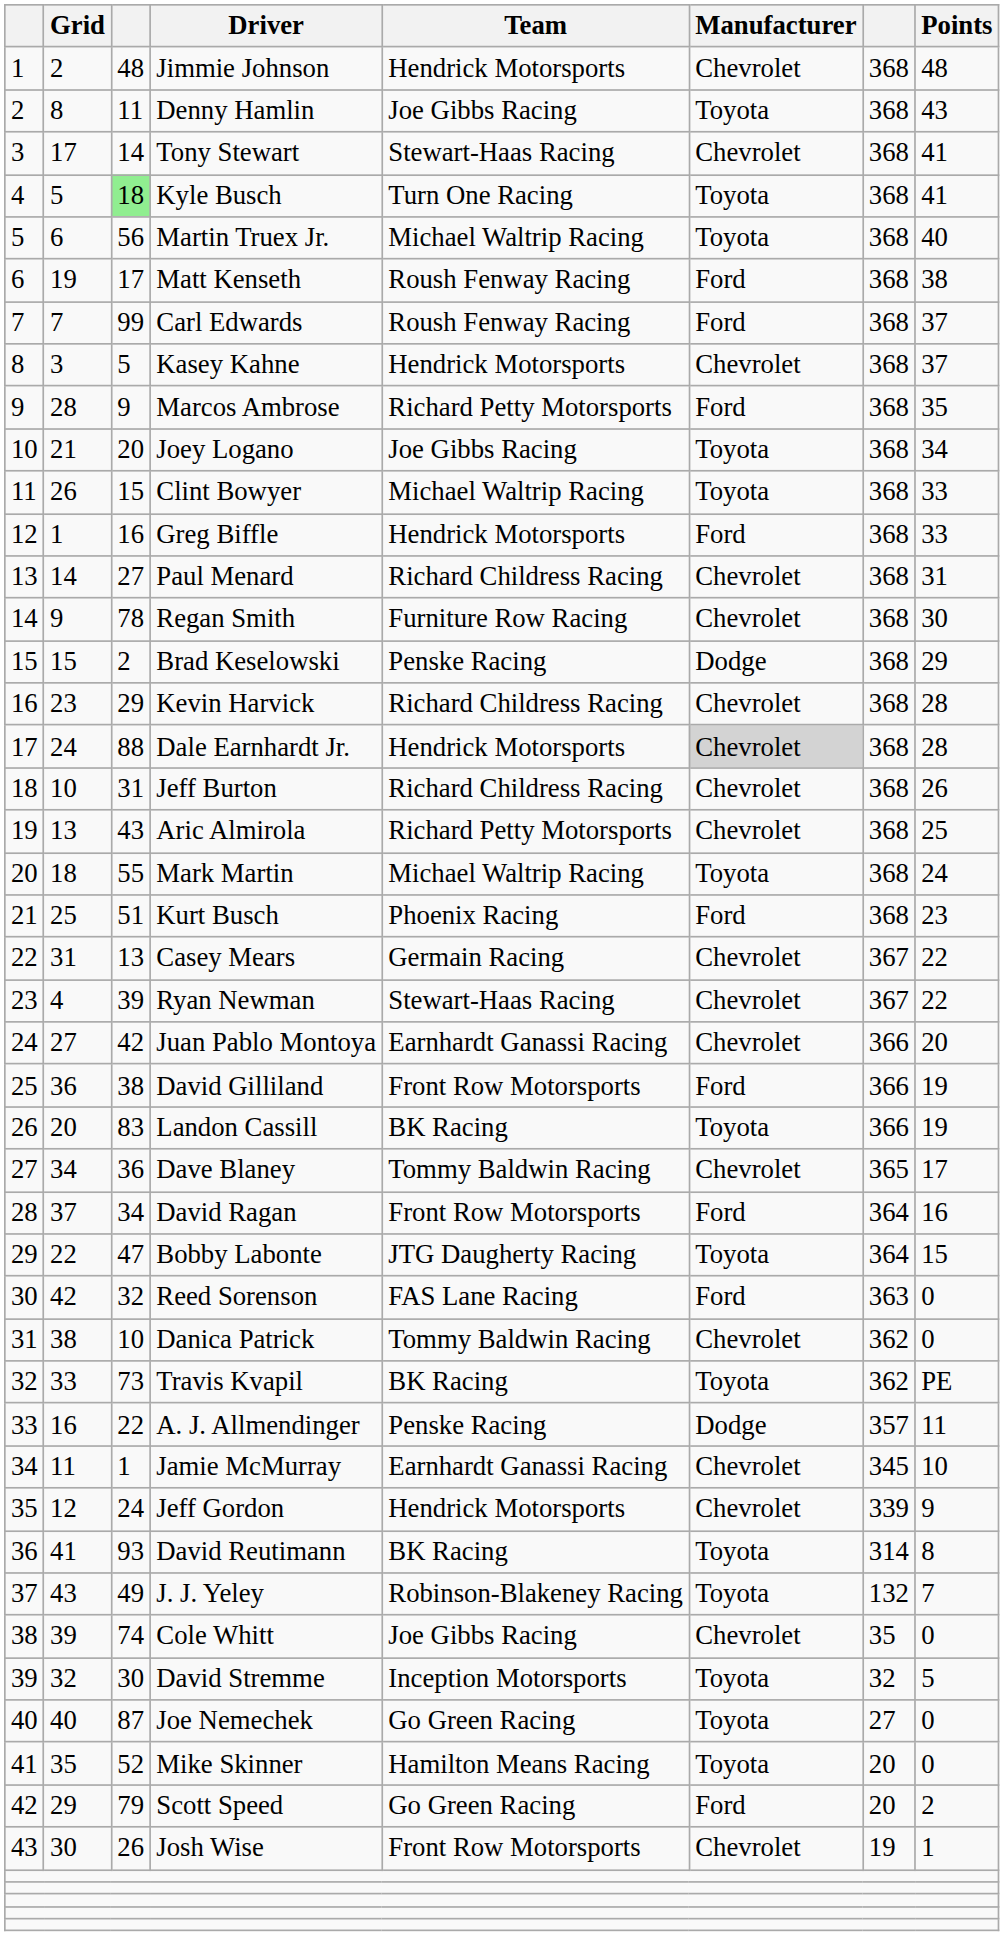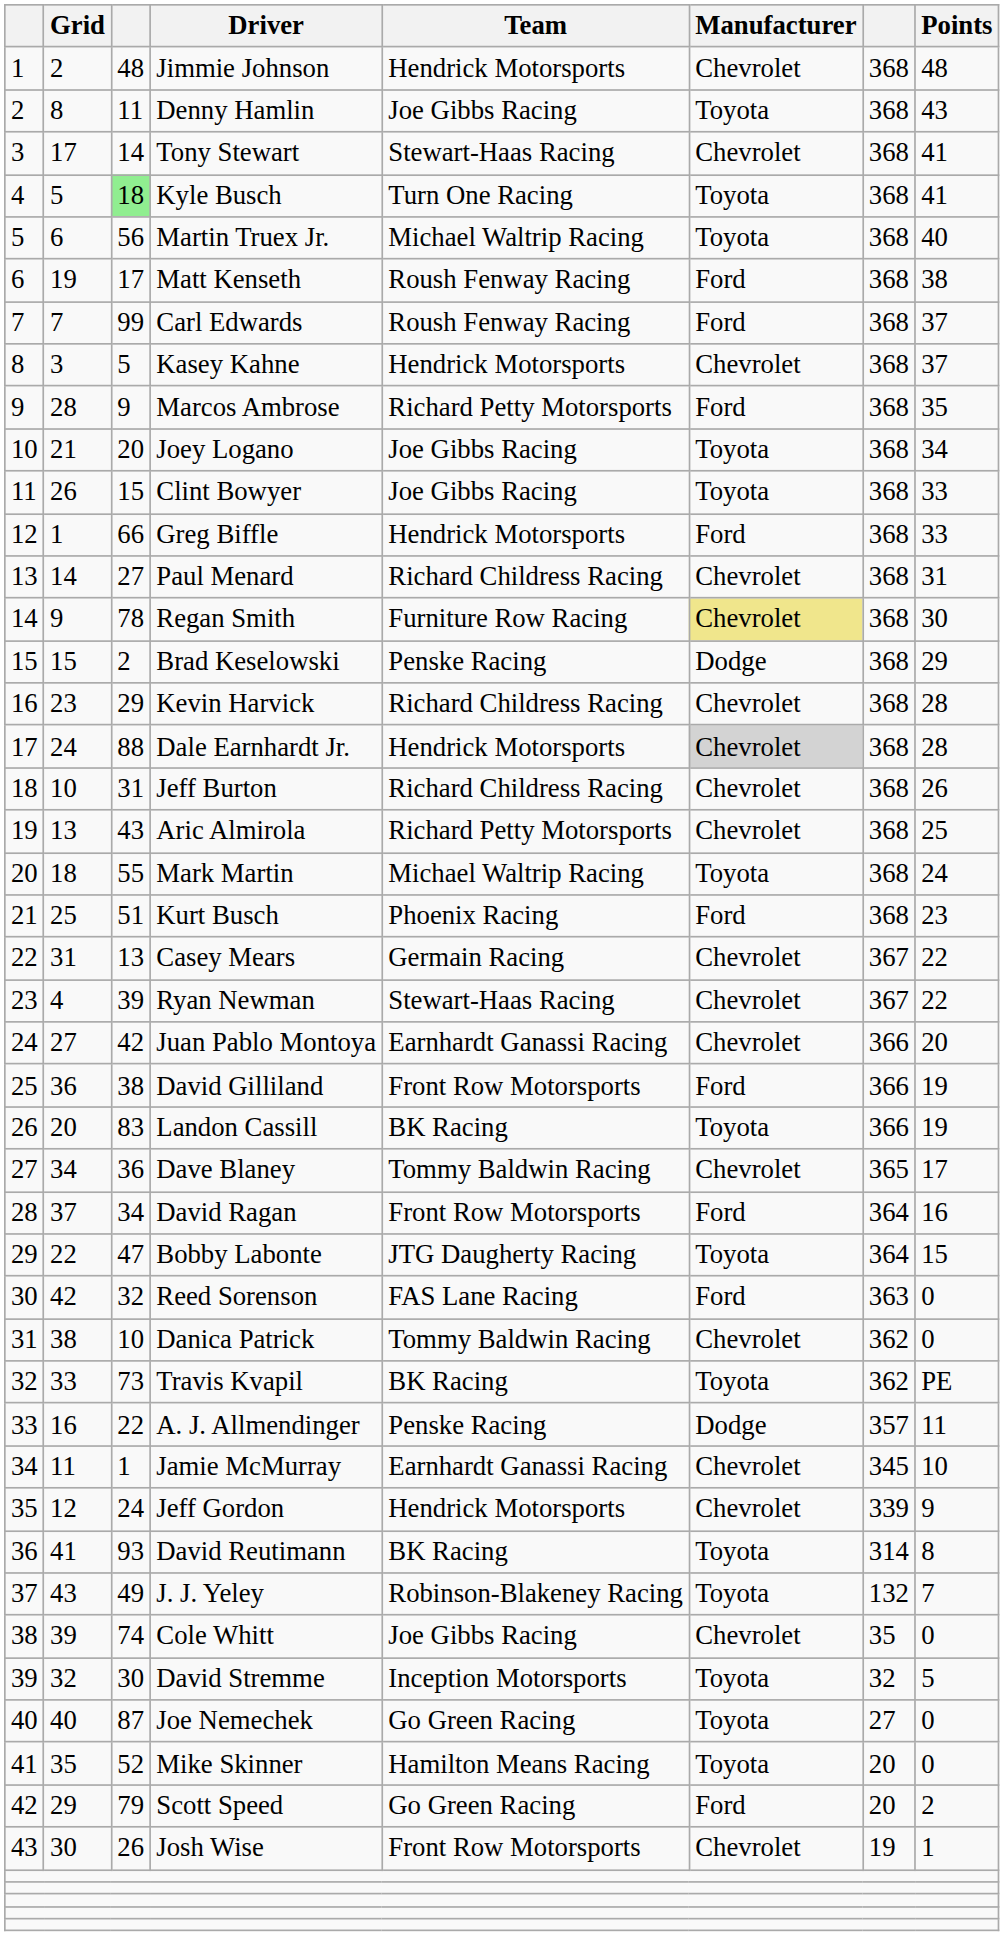Clint Bowyer | Team: Michael Waltrip Racing -> Joe Gibbs Racing
Greg Biffle | column 3: 16 -> 66
Regan Smith | Manufacturer: no background -> khaki background
